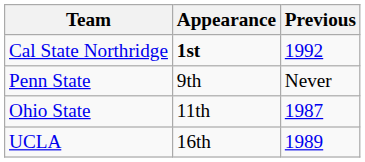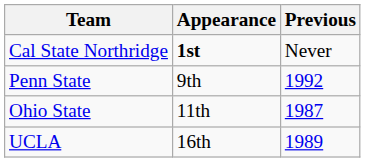Cal State Northridge | Previous: 1992 -> Never
Penn State | Previous: Never -> 1992
